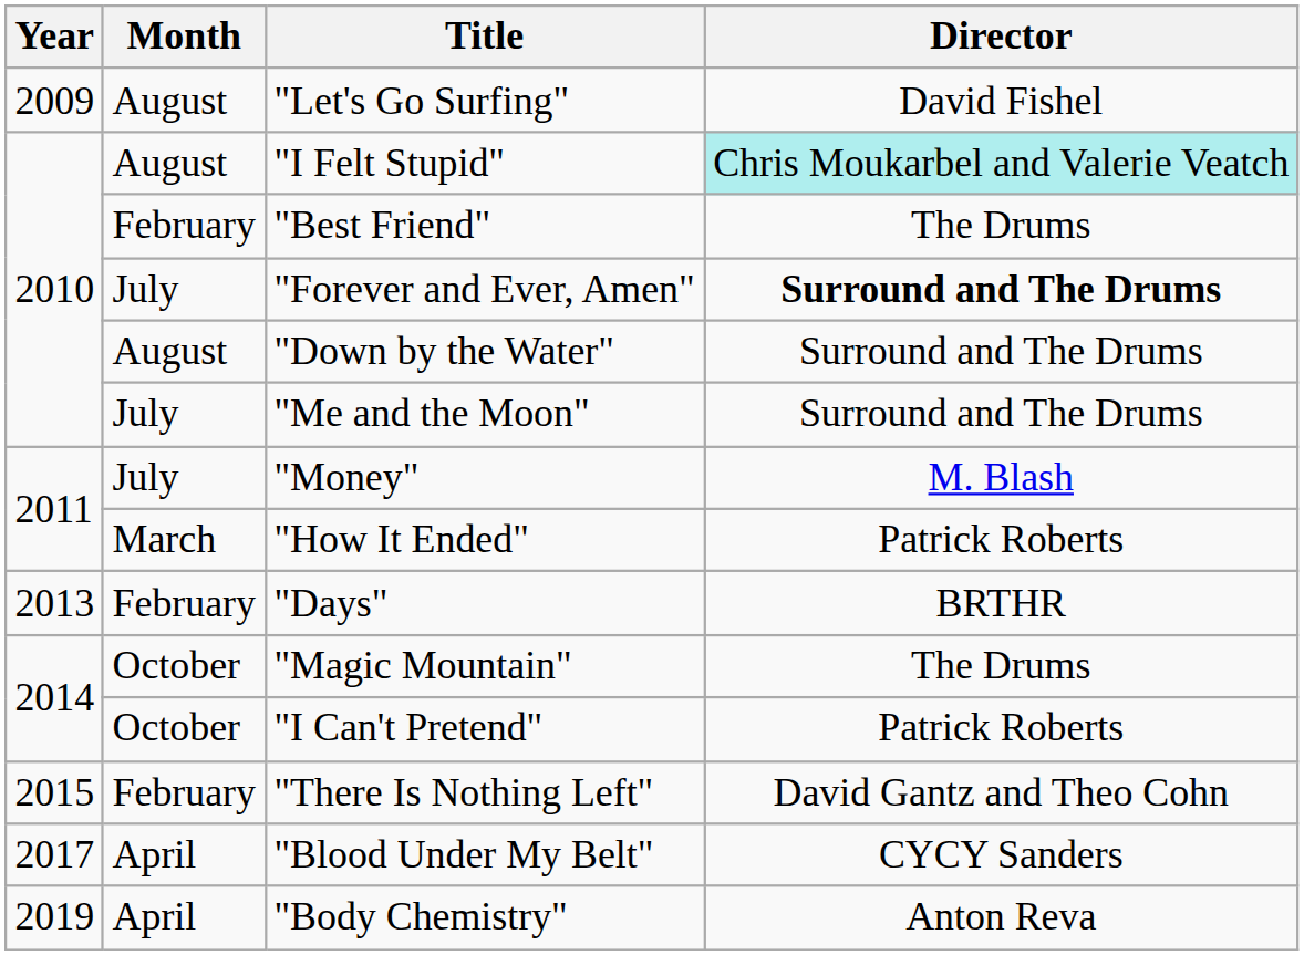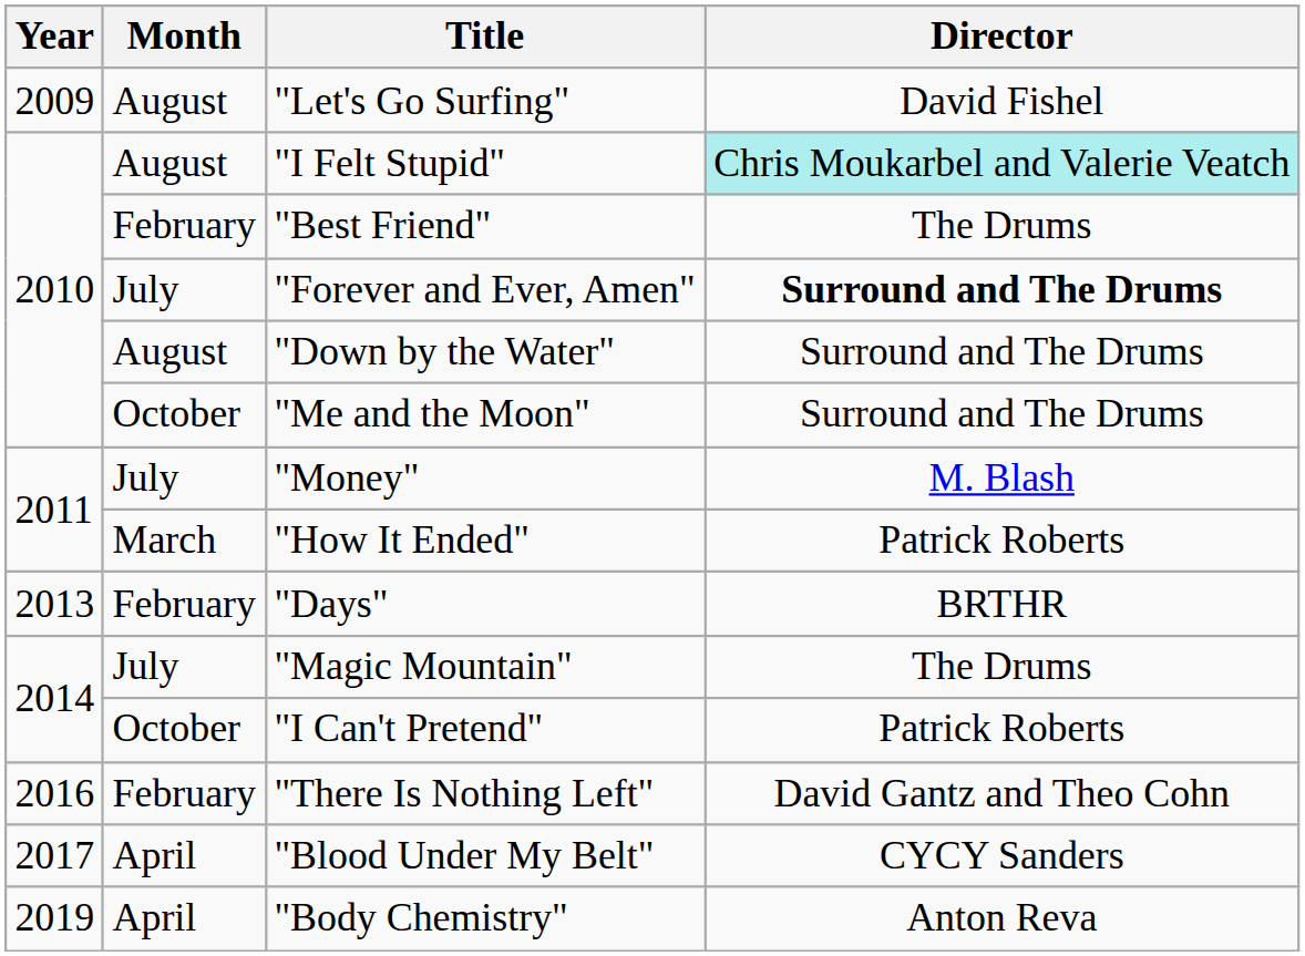"Me and the Moon" | Month: July -> October
"Magic Mountain" | Month: October -> July
"There Is Nothing Left" | Year: 2015 -> 2016
